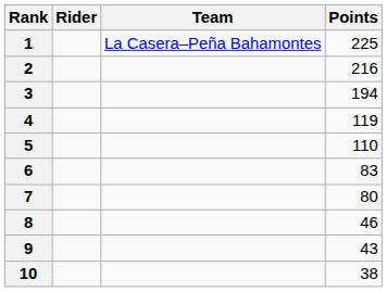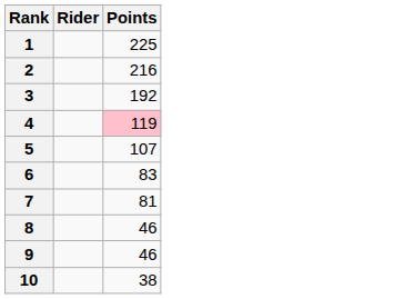- column: Team | La Casera–Peña Bahamontes
3 | Points: 194 -> 192
4 | Points: no background -> pink background
5 | Points: 110 -> 107
7 | Points: 80 -> 81
9 | Points: 43 -> 46
